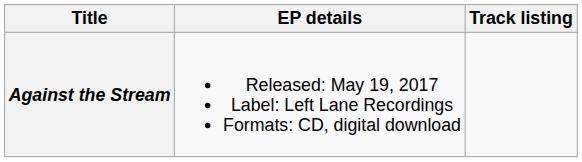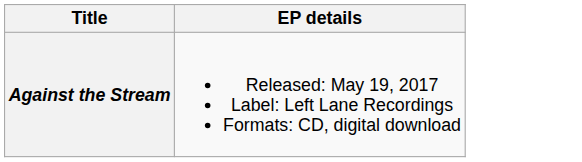- column: Track listing
